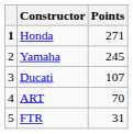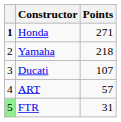Yamaha | Points: 245 -> 218
ART | Points: 70 -> 57
FTR | column 1: no background -> lightgreen background
